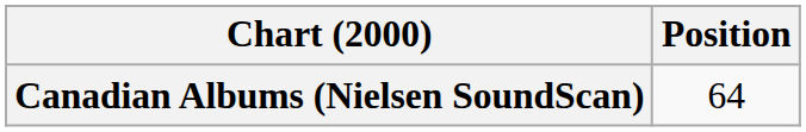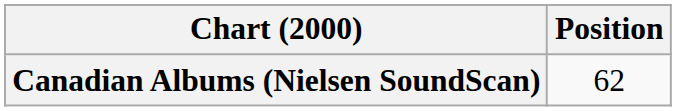Canadian Albums (Nielsen SoundScan) | Position: 64 -> 62
